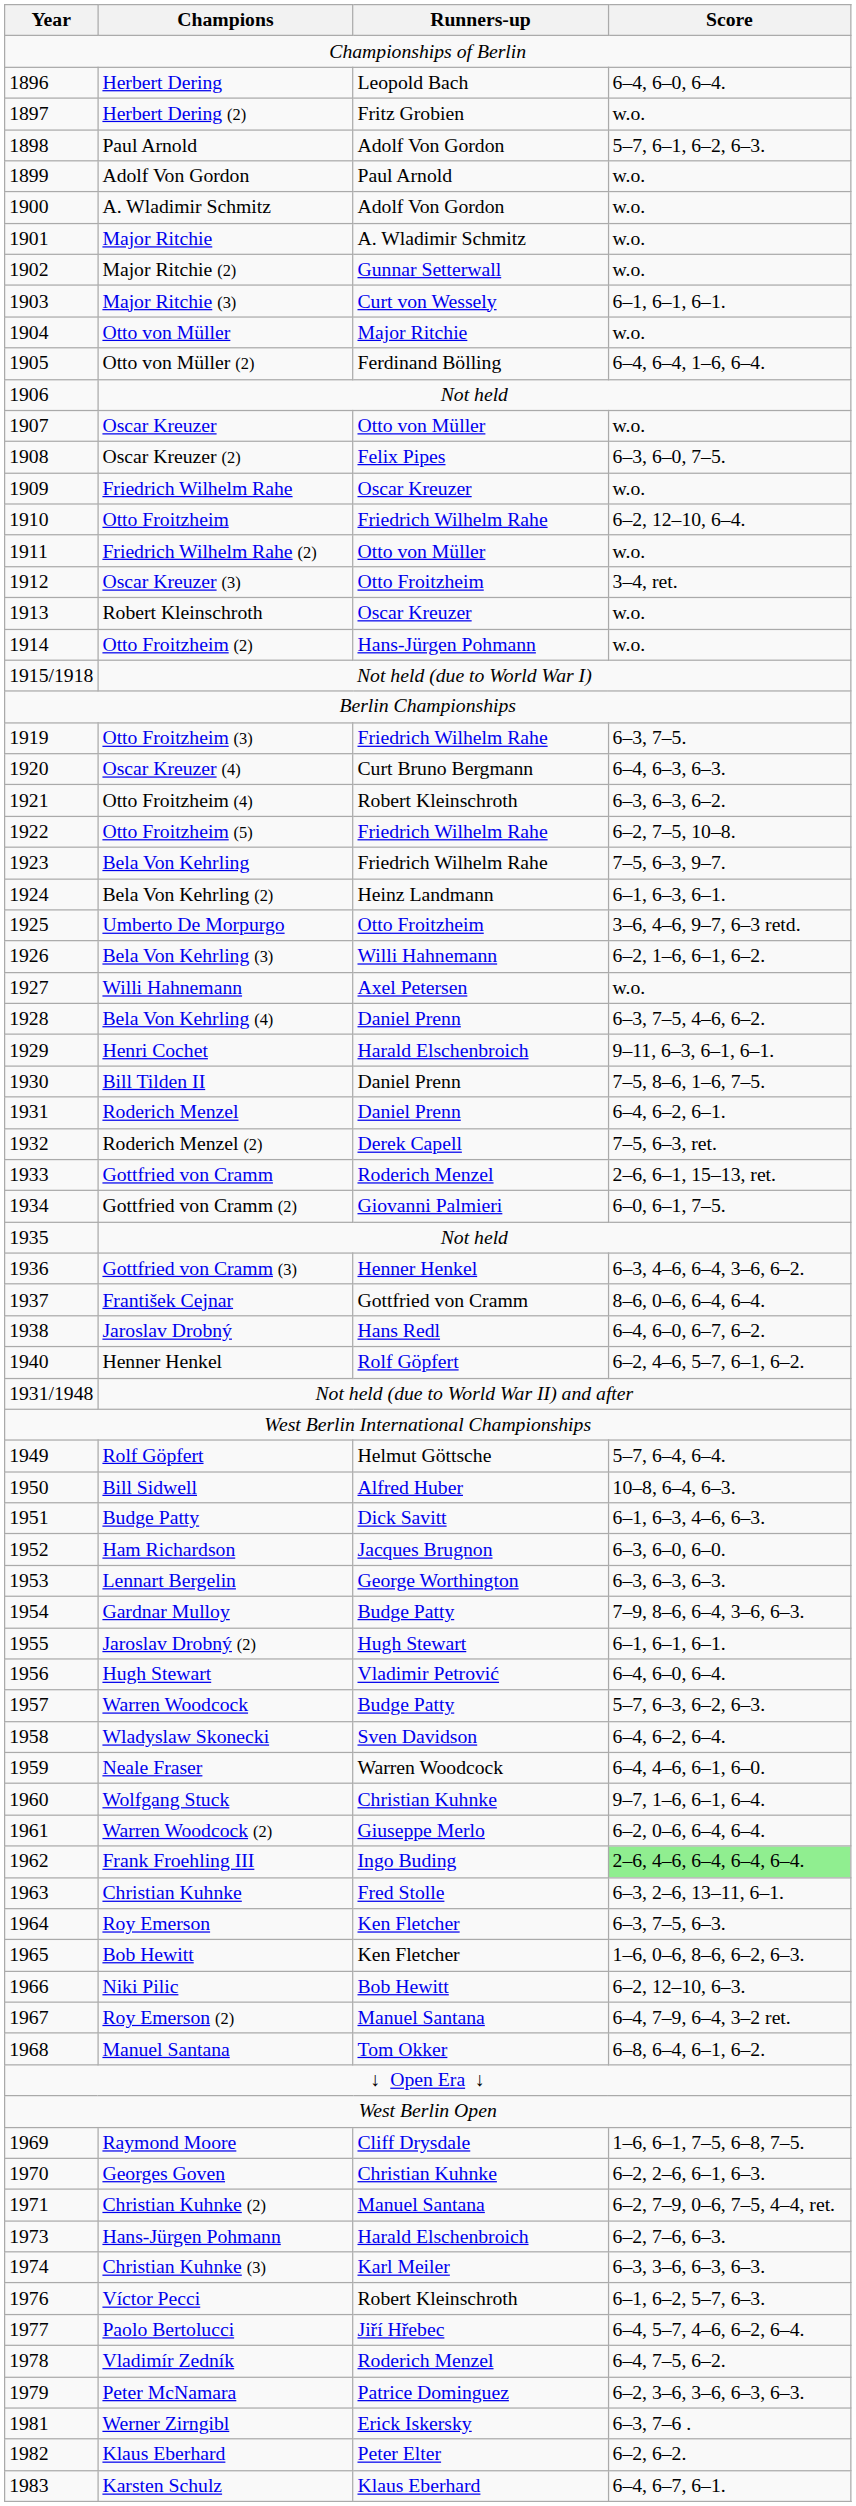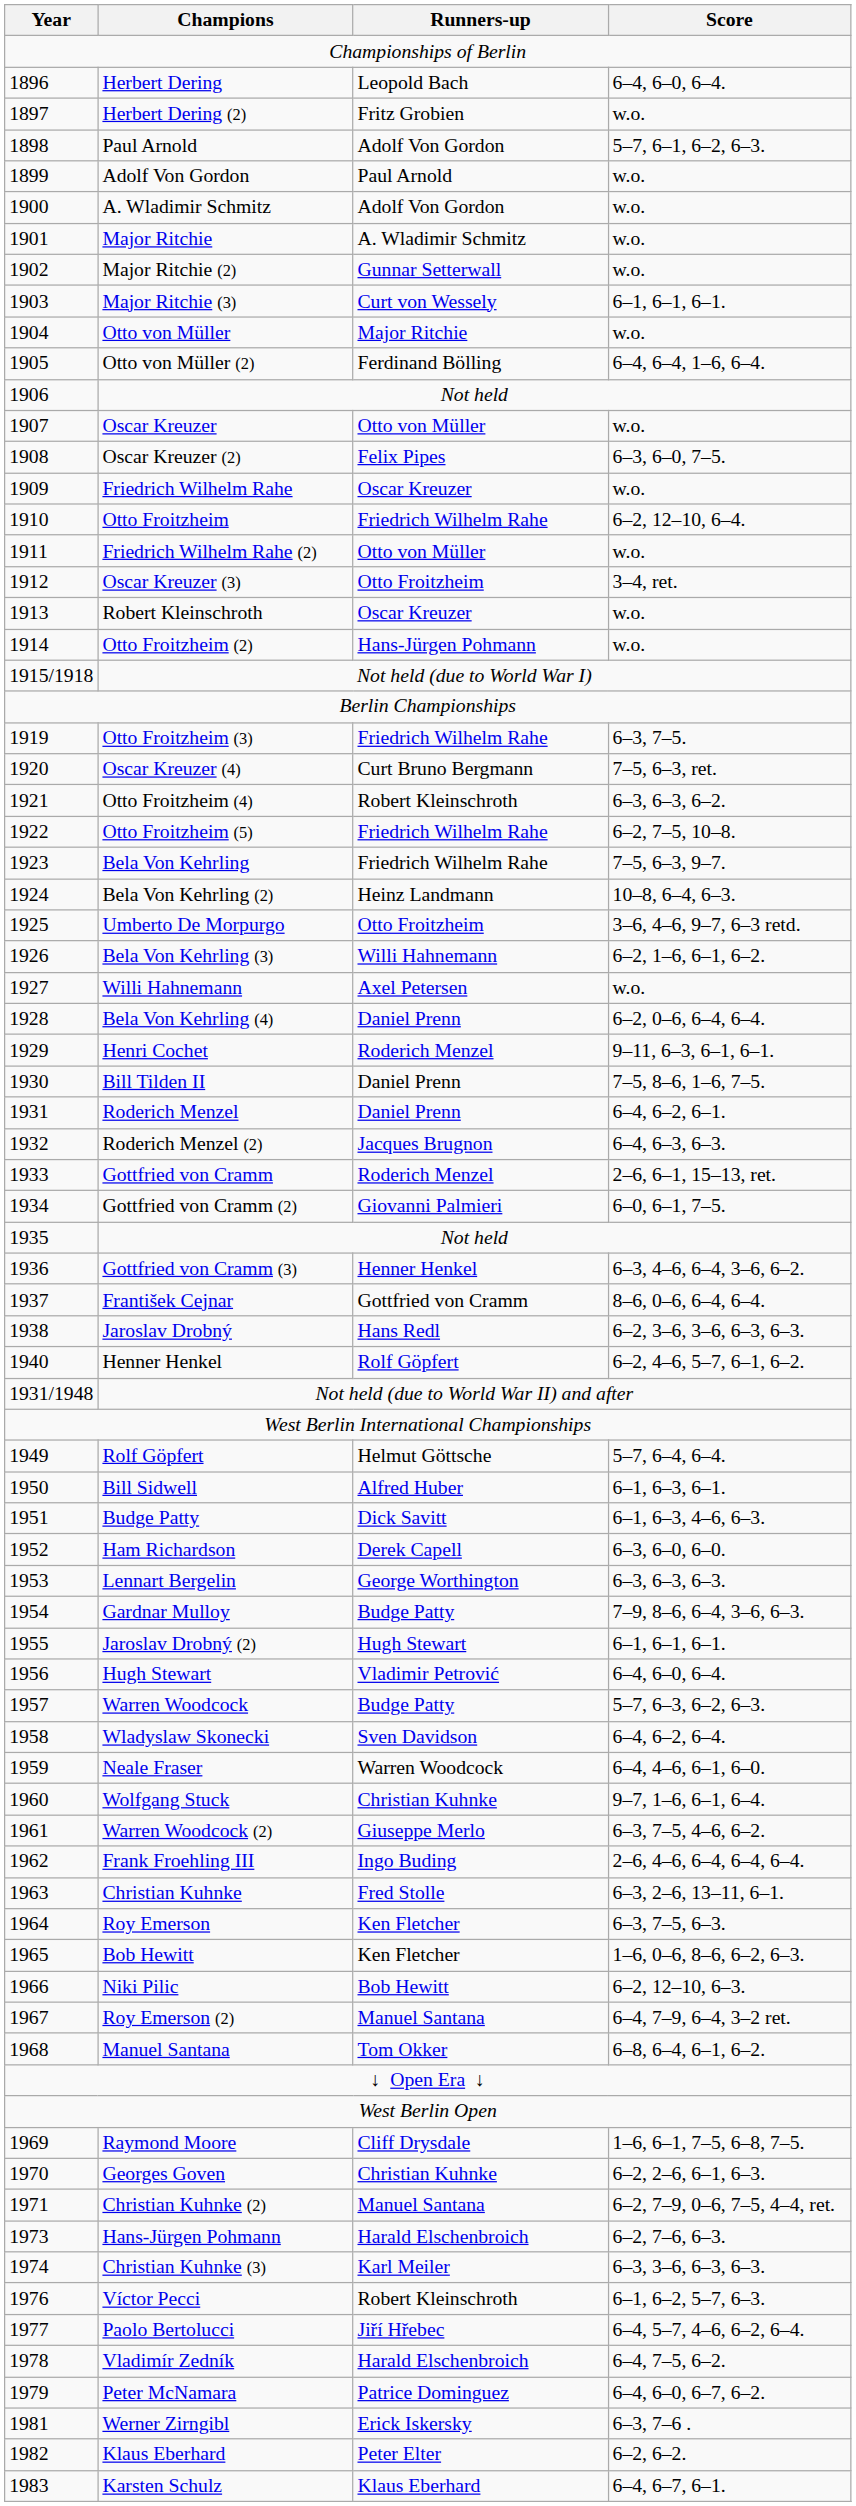Oscar Kreuzer (4) | Score: 6–4, 6–3, 6–3. -> 7–5, 6–3, ret.
Bela Von Kehrling (2) | Score: 6–1, 6–3, 6–1. -> 10–8, 6–4, 6–3.
Bela Von Kehrling (4) | Score: 6–3, 7–5, 4–6, 6–2. -> 6–2, 0–6, 6–4, 6–4.
Henri Cochet | Runners-up: Harald Elschenbroich -> Roderich Menzel
Roderich Menzel (2) | Runners-up: Derek Capell -> Jacques Brugnon
Roderich Menzel (2) | Score: 7–5, 6–3, ret. -> 6–4, 6–3, 6–3.
Jaroslav Drobný | Score: 6–4, 6–0, 6–7, 6–2. -> 6–2, 3–6, 3–6, 6–3, 6–3.
Bill Sidwell | Score: 10–8, 6–4, 6–3. -> 6–1, 6–3, 6–1.
Ham Richardson | Runners-up: Jacques Brugnon -> Derek Capell
Warren Woodcock (2) | Score: 6–2, 0–6, 6–4, 6–4. -> 6–3, 7–5, 4–6, 6–2.
Frank Froehling III | Score: lightgreen background -> no background
Vladimír Zedník | Runners-up: Roderich Menzel -> Harald Elschenbroich
Peter McNamara | Score: 6–2, 3–6, 3–6, 6–3, 6–3. -> 6–4, 6–0, 6–7, 6–2.
